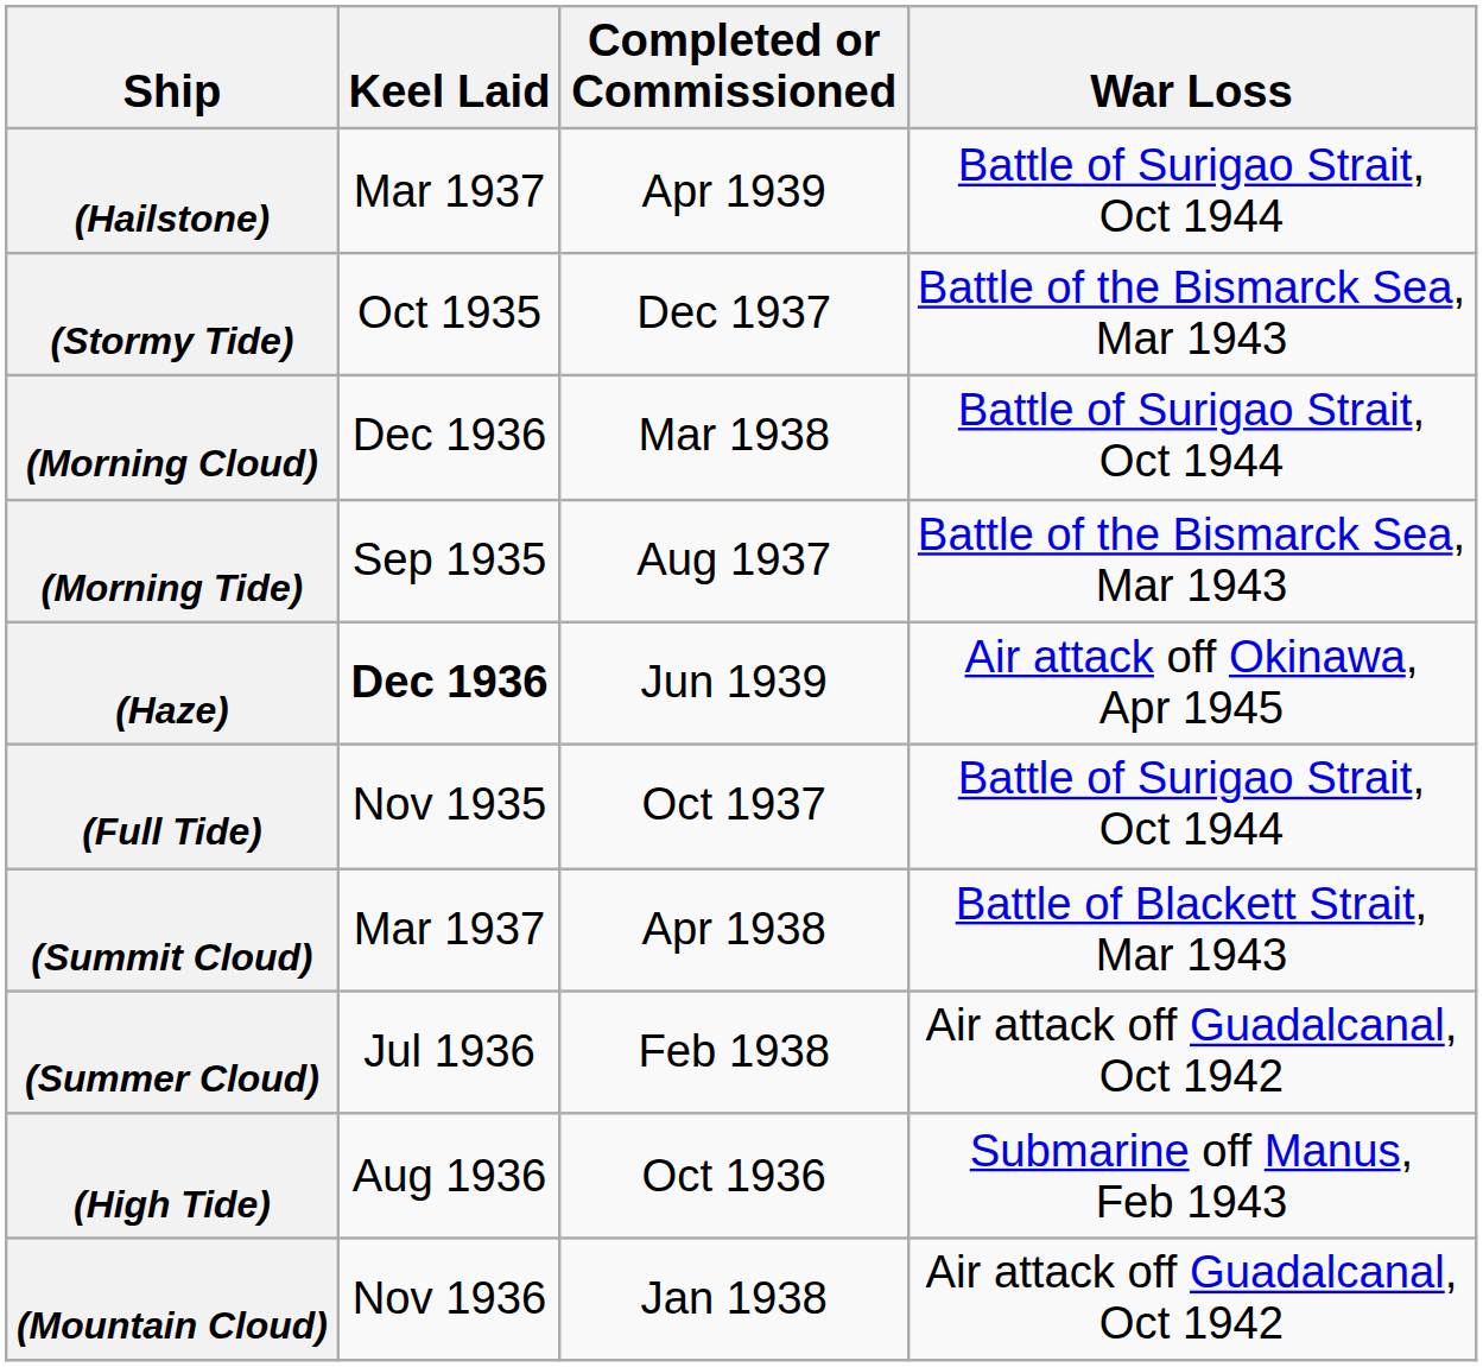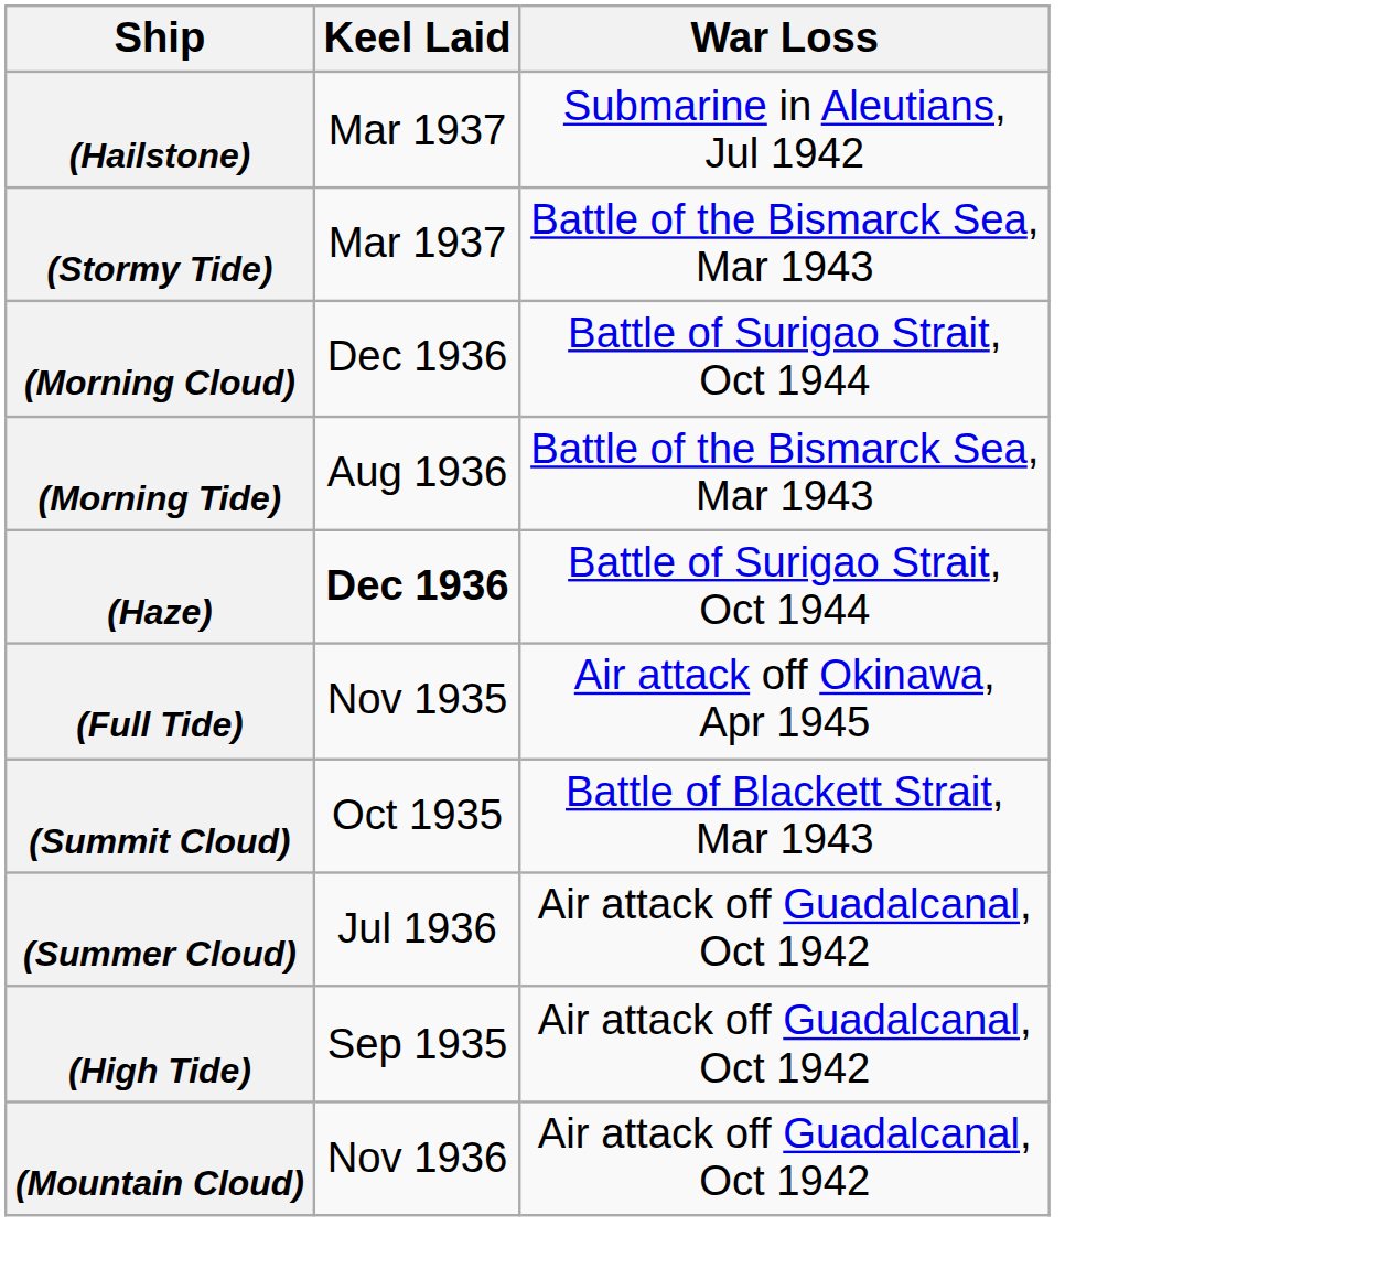- column: Completed or Commissioned | Apr 1939 | Dec 1937 | Mar 1938 | Aug 1937 | Jun 1939 | Oct 1937 | Apr 1938 | Feb 1938 | Oct 1936 | Jan 1938
(Hailstone) | War Loss: Battle of Surigao Strait, Oct 1944 -> Submarine in Aleutians, Jul 1942
(Stormy Tide) | Keel Laid: Oct 1935 -> Mar 1937
(Morning Tide) | Keel Laid: Sep 1935 -> Aug 1936
(Haze) | War Loss: Air attack off Okinawa, Apr 1945 -> Battle of Surigao Strait, Oct 1944
(Full Tide) | War Loss: Battle of Surigao Strait, Oct 1944 -> Air attack off Okinawa, Apr 1945
(Summit Cloud) | Keel Laid: Mar 1937 -> Oct 1935
(High Tide) | Keel Laid: Aug 1936 -> Sep 1935
(High Tide) | War Loss: Submarine off Manus, Feb 1943 -> Air attack off Guadalcanal, Oct 1942
